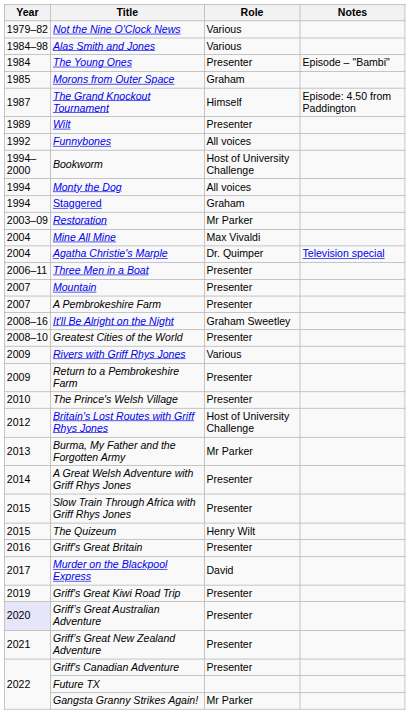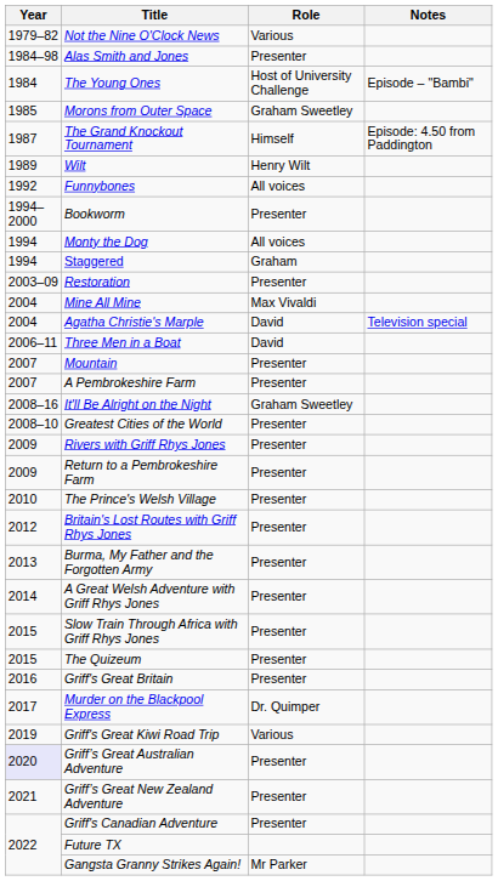Alas Smith and Jones | Role: Various -> Presenter
The Young Ones | Role: Presenter -> Host of University Challenge
Morons from Outer Space | Role: Graham -> Graham Sweetley
Wilt | Role: Presenter -> Henry Wilt
Bookworm | Role: Host of University Challenge -> Presenter
Restoration | Role: Mr Parker -> Presenter
Agatha Christie's Marple | Role: Dr. Quimper -> David
Three Men in a Boat | Role: Presenter -> David
Rivers with Griff Rhys Jones | Role: Various -> Presenter
Britain's Lost Routes with Griff Rhys Jones | Role: Host of University Challenge -> Presenter
Burma, My Father and the Forgotten Army | Role: Mr Parker -> Presenter
The Quizeum | Role: Henry Wilt -> Presenter
Murder on the Blackpool Express | Role: David -> Dr. Quimper
Griff's Great Kiwi Road Trip | Role: Presenter -> Various
